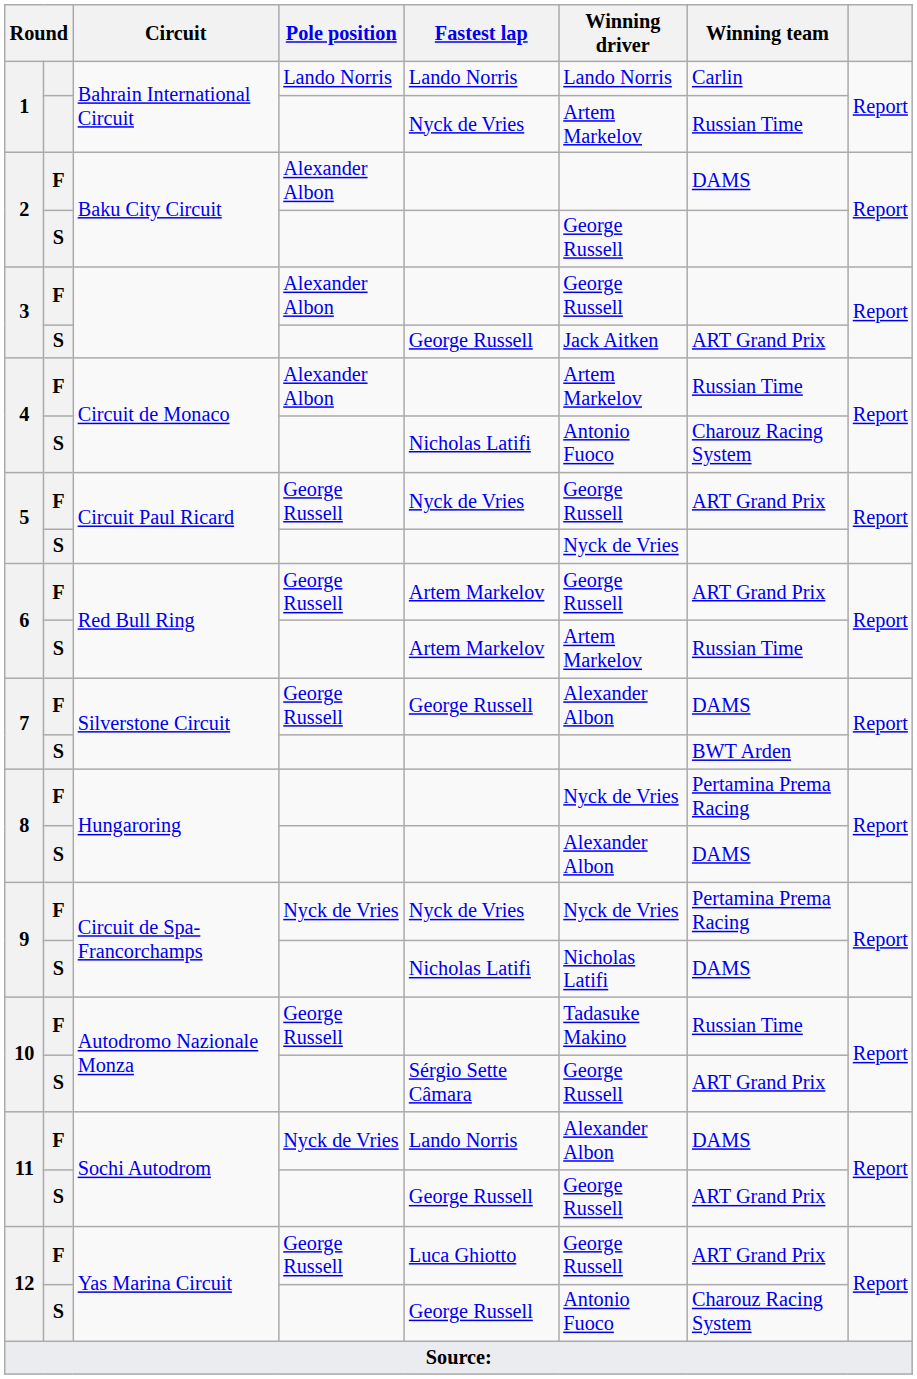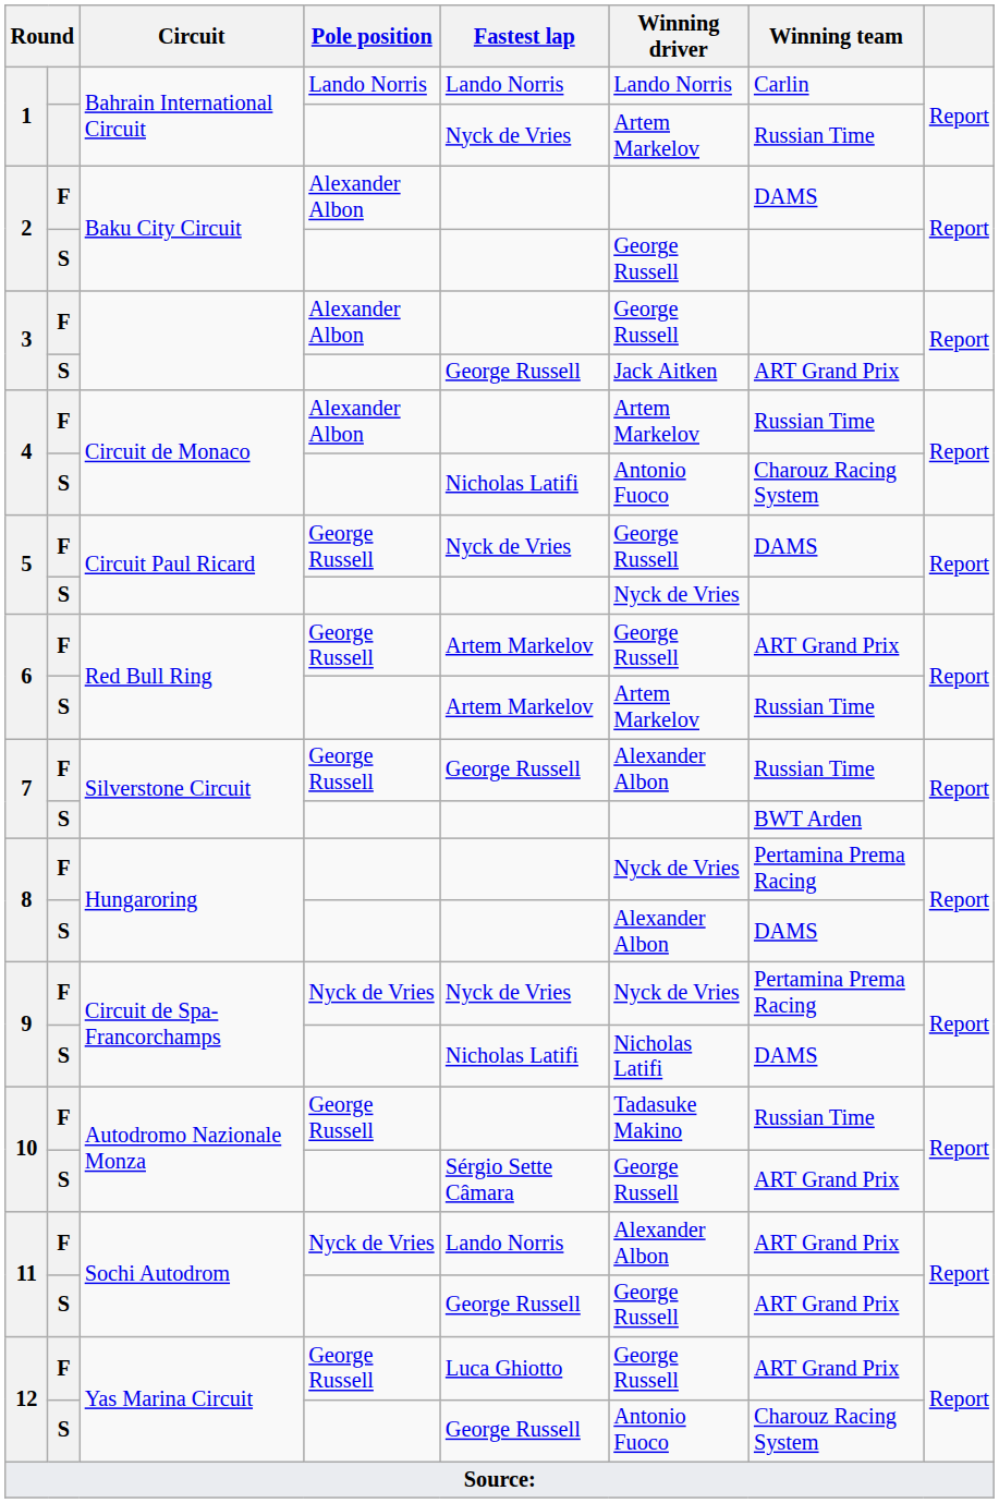5 / George Russell | Winning team: ART Grand Prix -> DAMS
7 / George Russell | Winning team: DAMS -> Russian Time
11 / Nyck de Vries | Winning team: DAMS -> ART Grand Prix
